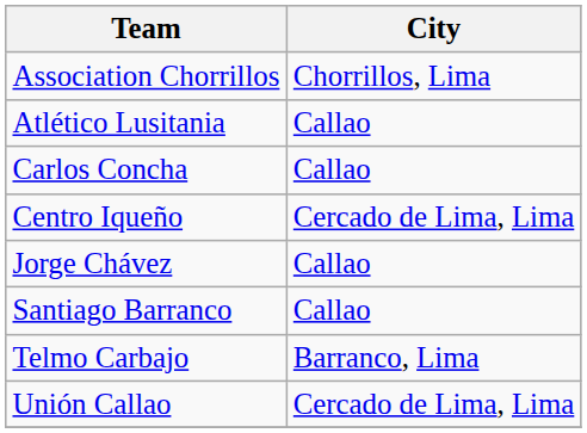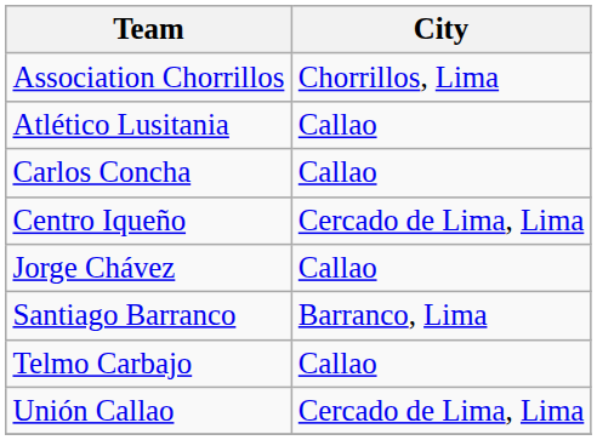Santiago Barranco | City: Callao -> Barranco, Lima
Telmo Carbajo | City: Barranco, Lima -> Callao
